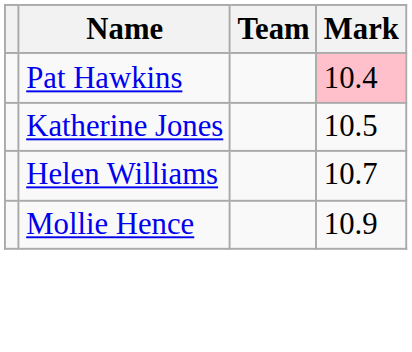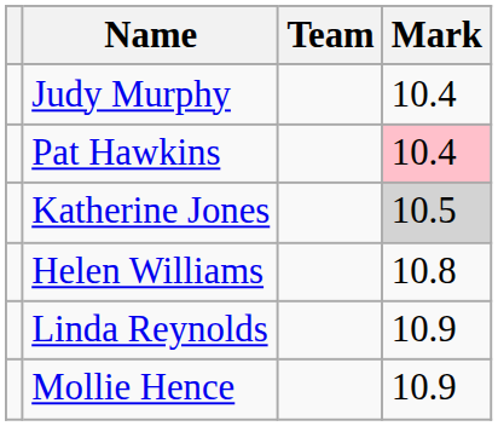+ row: Judy Murphy | 10.4
Katherine Jones | Mark: no background -> lightgrey background
Helen Williams | Mark: 10.7 -> 10.8
+ row: Linda Reynolds | 10.9
